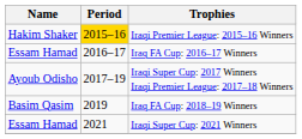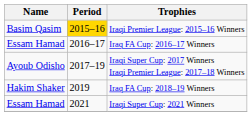Iraqi Premier League: 2015–16 Winners | Name: Hakim Shaker -> Basim Qasim
Iraq FA Cup: 2018–19 Winners | Name: Basim Qasim -> Hakim Shaker
